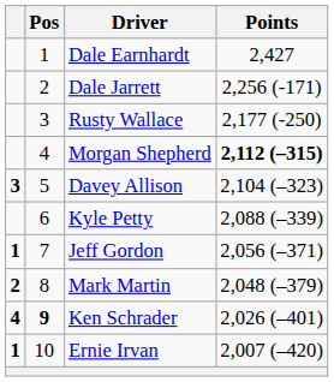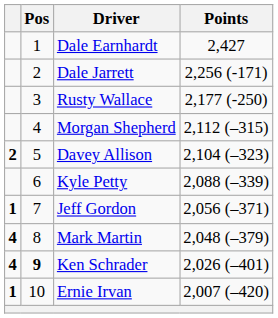Morgan Shepherd | Points: bold -> normal
Davey Allison | column 1: 3 -> 2
Mark Martin | column 1: 2 -> 4
